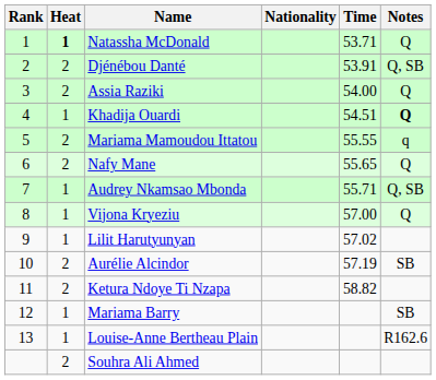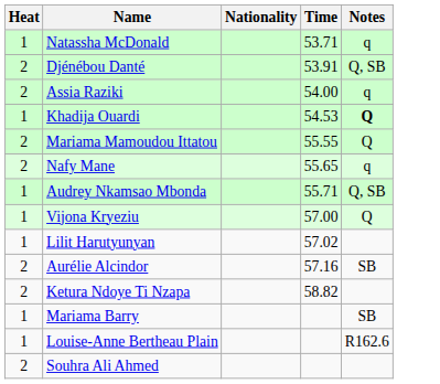- column: Rank | 1 | 2 | 3 | 4 | 5 | 6 | 7 | 8 | 9 | 10 | 11 | 12 | 13
Natassha McDonald | Heat: bold -> normal
Natassha McDonald | Notes: Q -> q
Assia Raziki | Notes: Q -> q
Khadija Ouardi | Time: 54.51 -> 54.53
Mariama Mamoudou Ittatou | Notes: q -> Q
Nafy Mane | Notes: Q -> q
Aurélie Alcindor | Time: 57.19 -> 57.16
